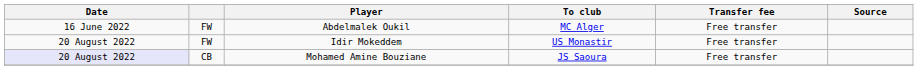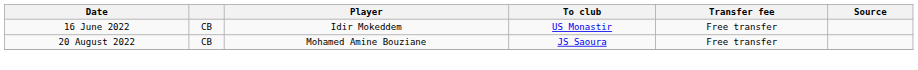- row: 16 June 2022 | FW | Abdelmalek Oukil | MC Alger | Free transfer
Idir Mokeddem | Date: 20 August 2022 -> 16 June 2022
Idir Mokeddem | column 2: FW -> CB
Mohamed Amine Bouziane | Date: lavender background -> no background
